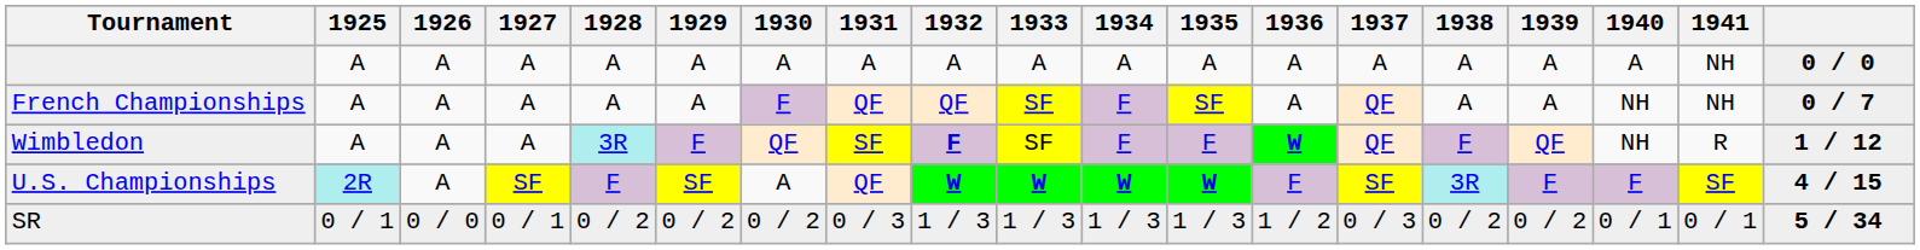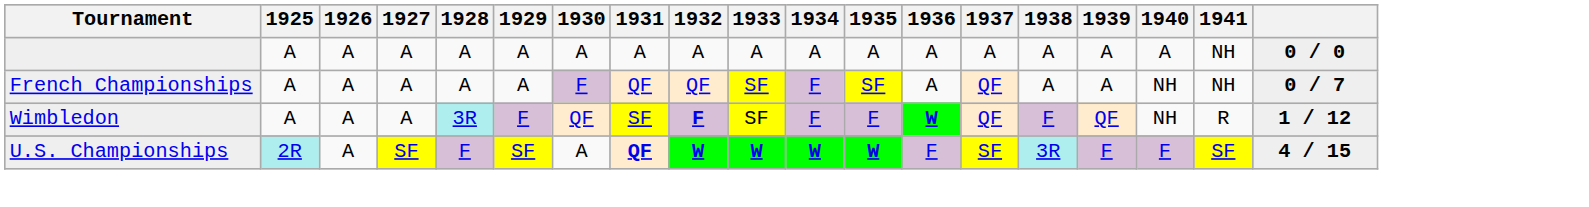U.S. Championships | 1931: normal -> bold
- row: SR | 0 / 1 | 0 / 0 | 0 / 1 | 0 / 2 | 0 / 2 | 0 / 2 | 0 / 3 | 1 / 3 | 1 / 3 | 1 / 3 | 1 / 3 | 1 / 2 | 0 / 3 | 0 / 2 | 0 / 2 | 0 / 1 | 0 / 1 | 5 / 34
